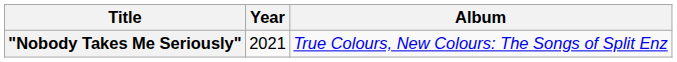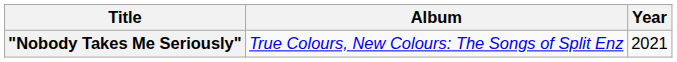columns swapped: Year <-> Album
